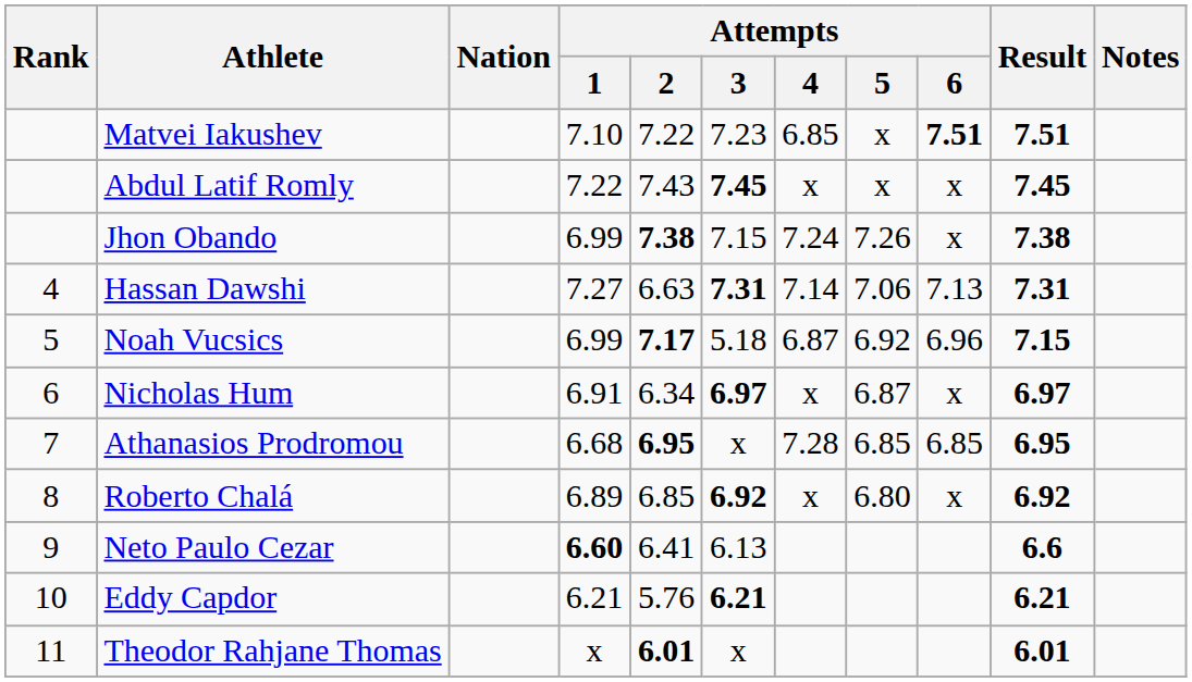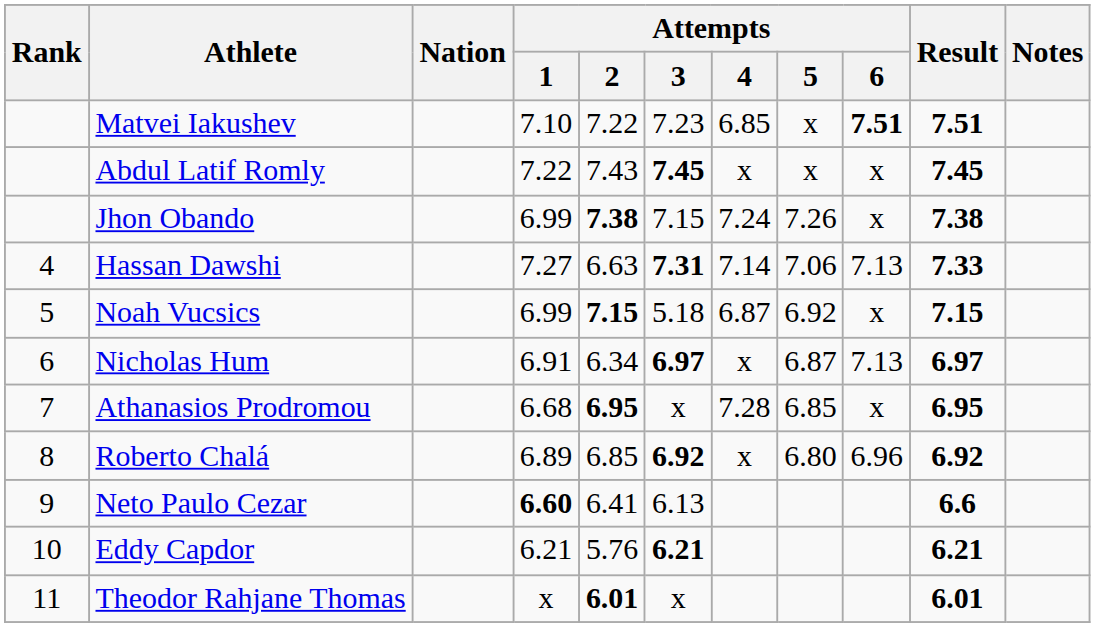Hassan Dawshi | Result: 7.31 -> 7.33
Noah Vucsics | Attempts / 2: 7.17 -> 7.15
Noah Vucsics | Attempts / 6: 6.96 -> x
Nicholas Hum | Attempts / 6: x -> 7.13
Athanasios Prodromou | Attempts / 6: 6.85 -> x
Roberto Chalá | Attempts / 6: x -> 6.96
